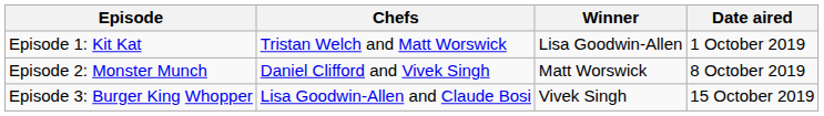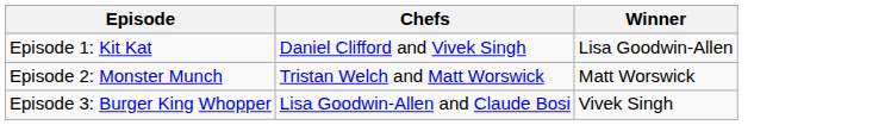- column: Date aired | 1 October 2019 | 8 October 2019 | 15 October 2019
Episode 1: Kit Kat | Chefs: Tristan Welch and Matt Worswick -> Daniel Clifford and Vivek Singh
Episode 2: Monster Munch | Chefs: Daniel Clifford and Vivek Singh -> Tristan Welch and Matt Worswick
